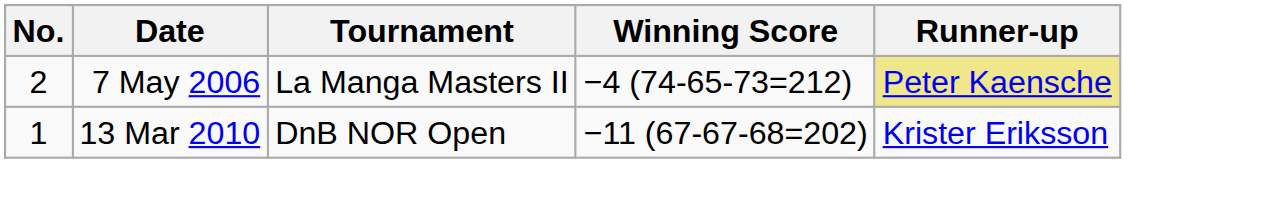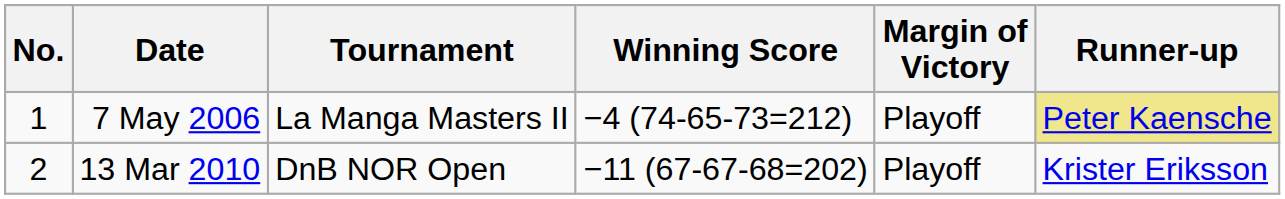+ column: Margin of Victory | Playoff | Playoff
7 May 2006 | No.: 2 -> 1
13 Mar 2010 | No.: 1 -> 2
